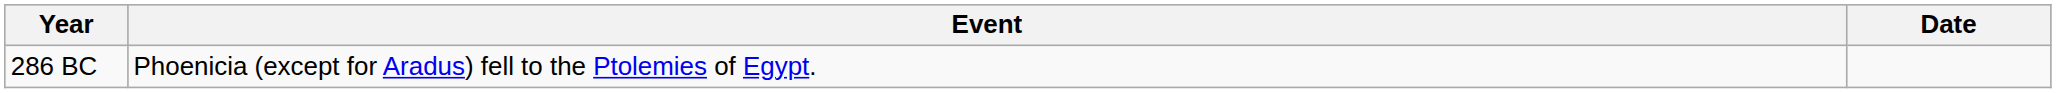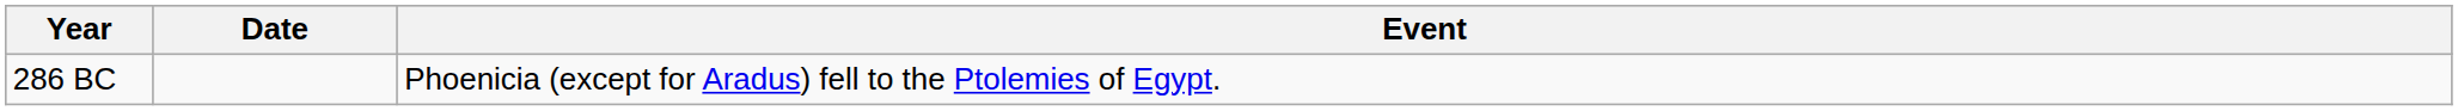columns swapped: Date <-> Event
